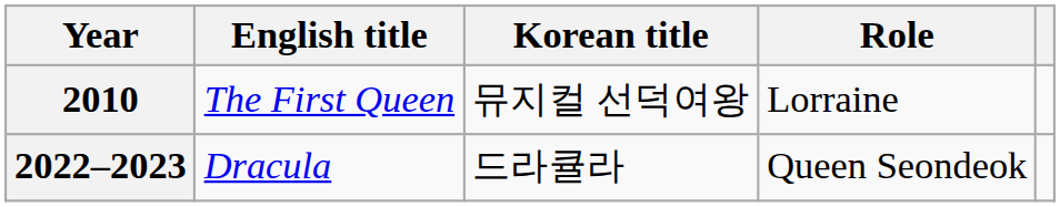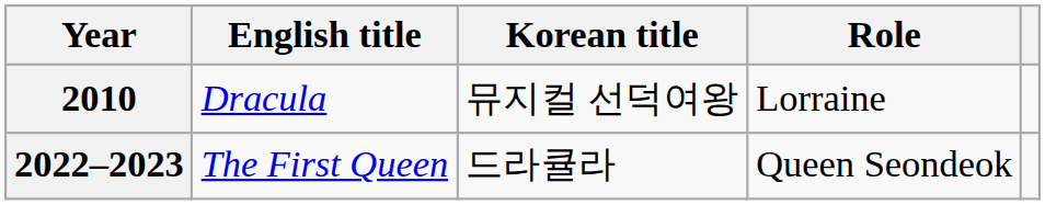2010 | English title: The First Queen -> Dracula
2022–2023 | English title: Dracula -> The First Queen
